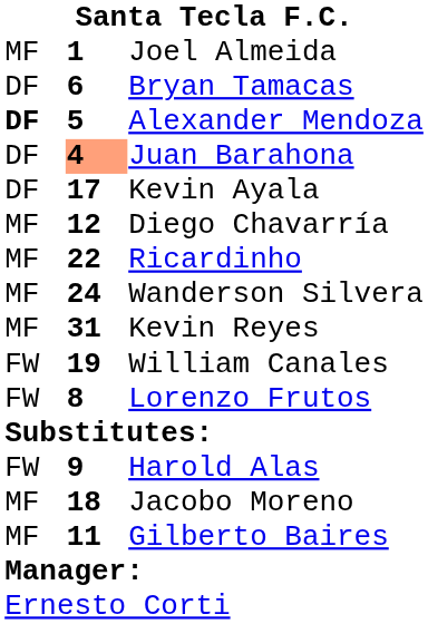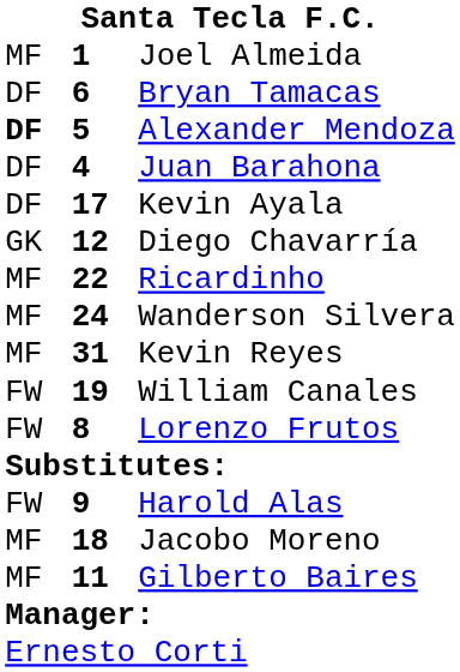Juan Barahona | column 2: lightsalmon background -> no background
Diego Chavarría | column 1: MF -> GK
